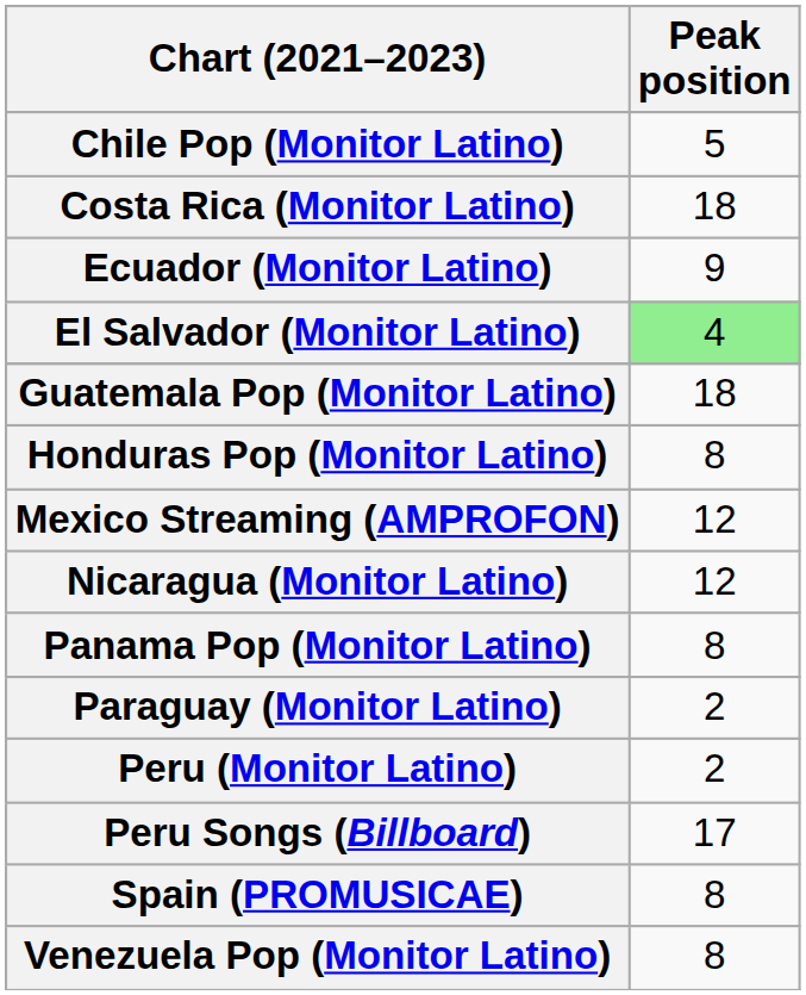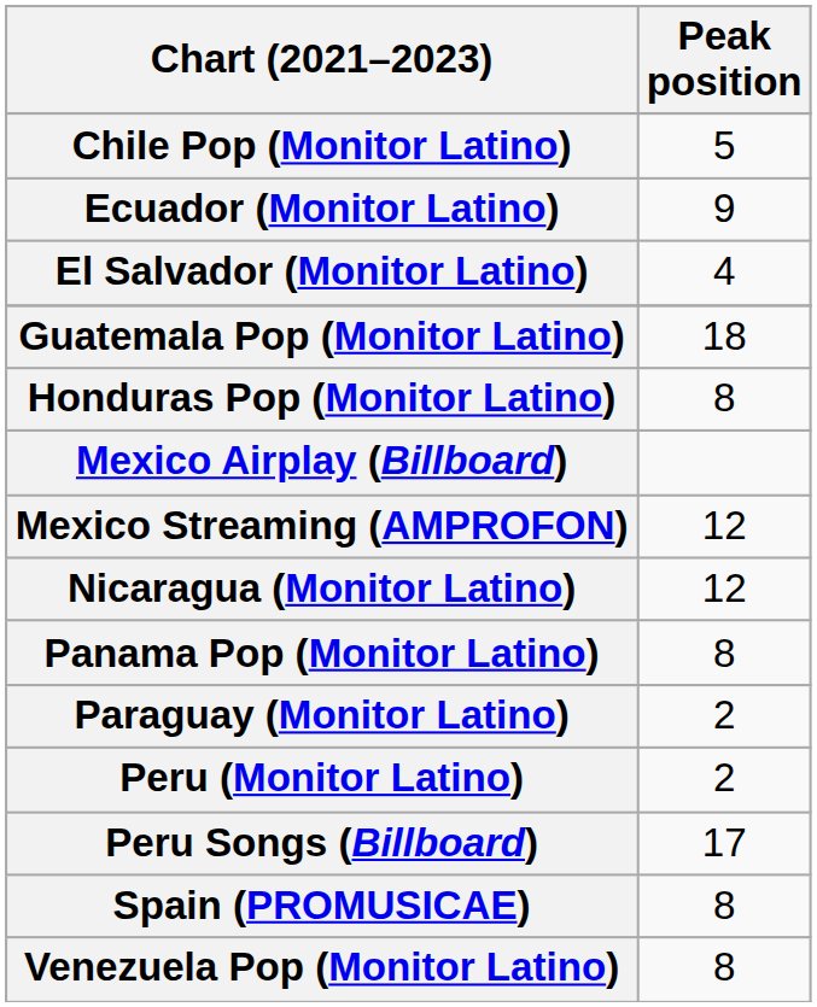- row: Costa Rica (Monitor Latino) | 18
El Salvador (Monitor Latino) | Peak position: lightgreen background -> no background
+ row: Mexico Airplay (Billboard)
